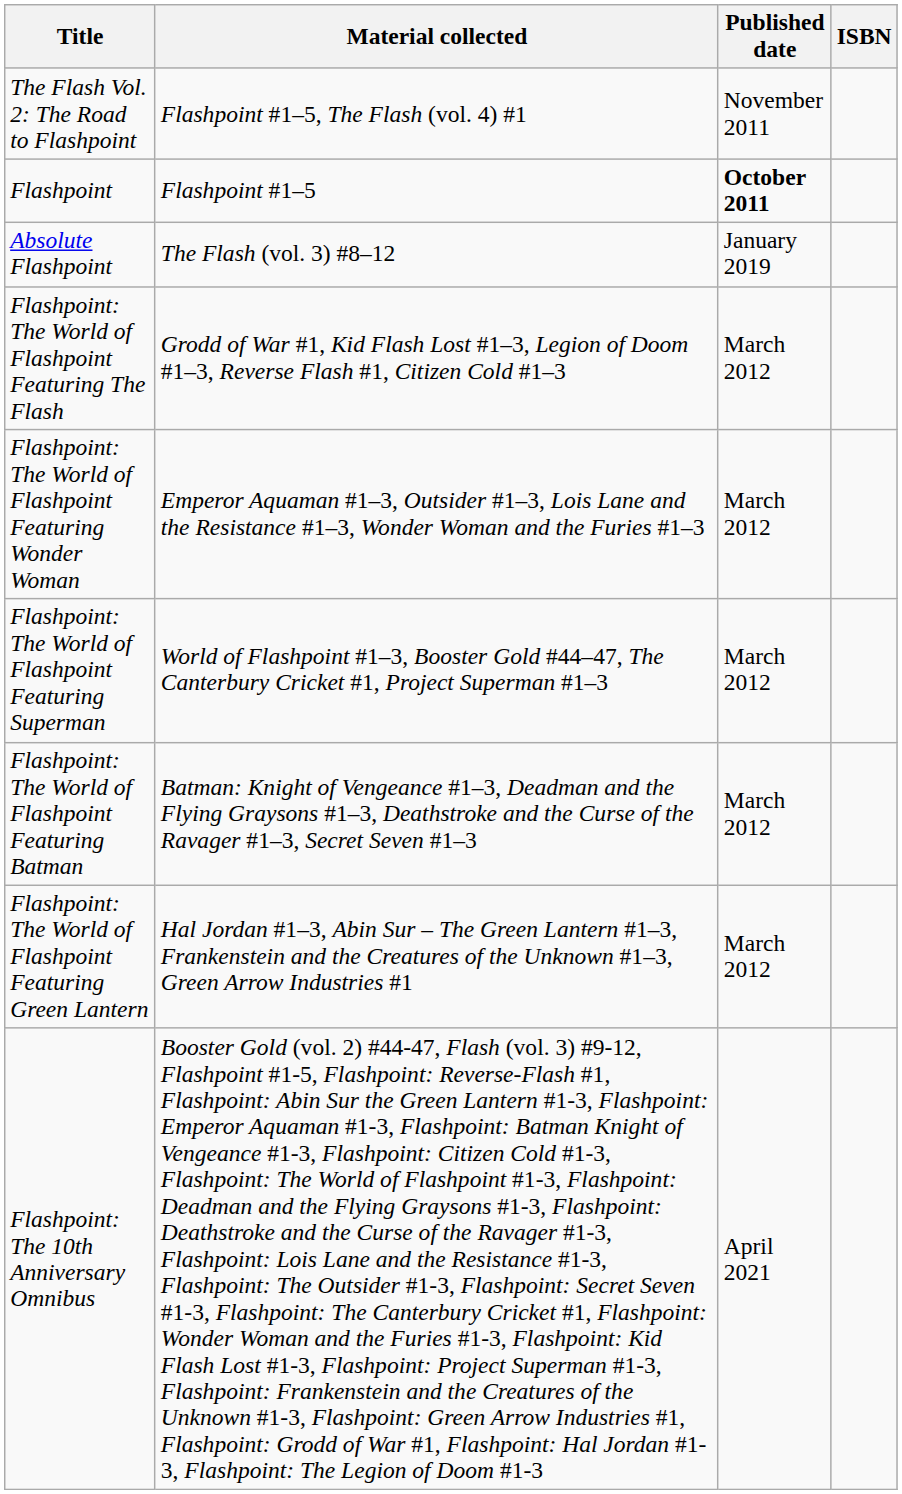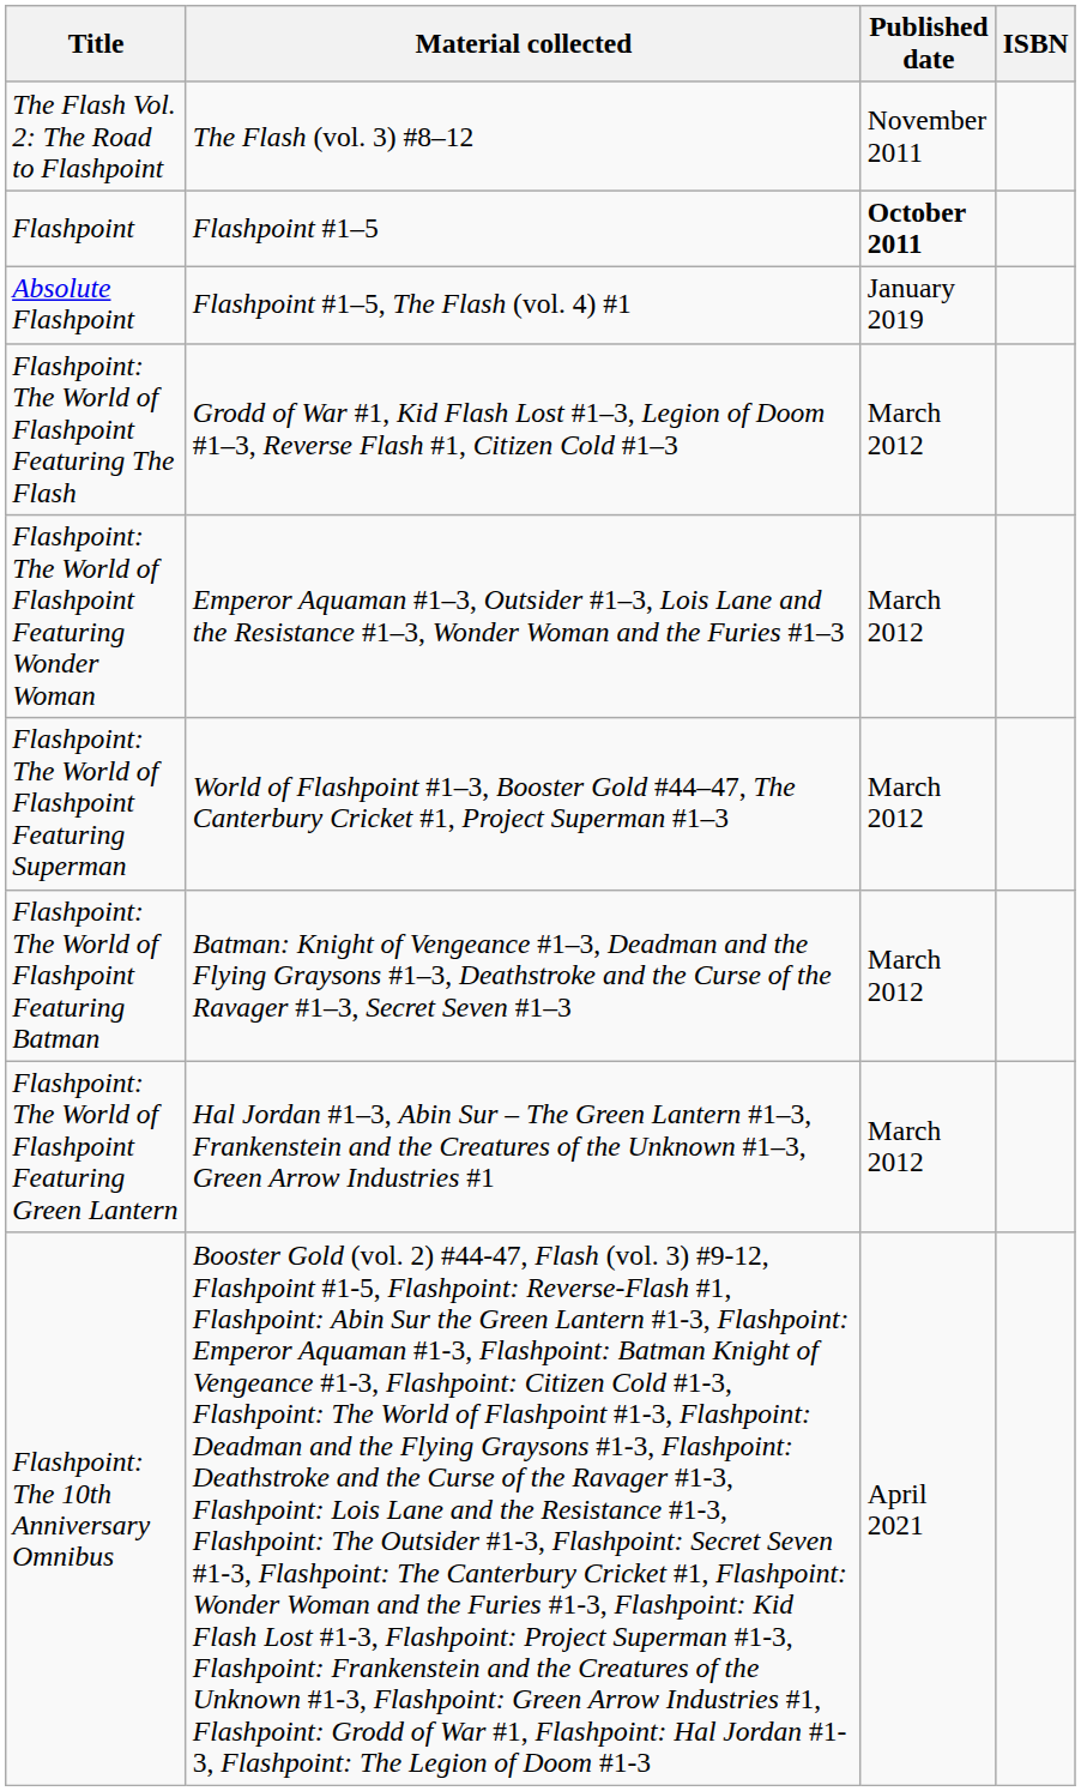The Flash Vol. 2: The Road to Flashpoint | Material collected: Flashpoint #1–5, The Flash (vol. 4) #1 -> The Flash (vol. 3) #8–12
Absolute Flashpoint | Material collected: The Flash (vol. 3) #8–12 -> Flashpoint #1–5, The Flash (vol. 4) #1
